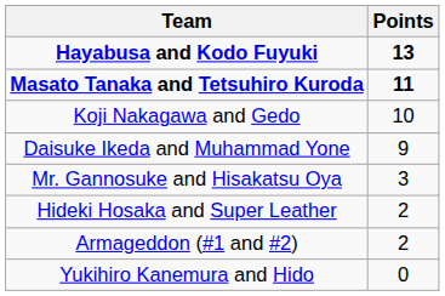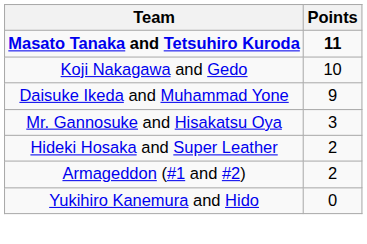- row: Hayabusa and Kodo Fuyuki | 13
